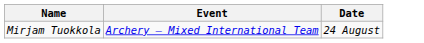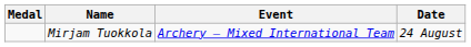+ column: Medal
